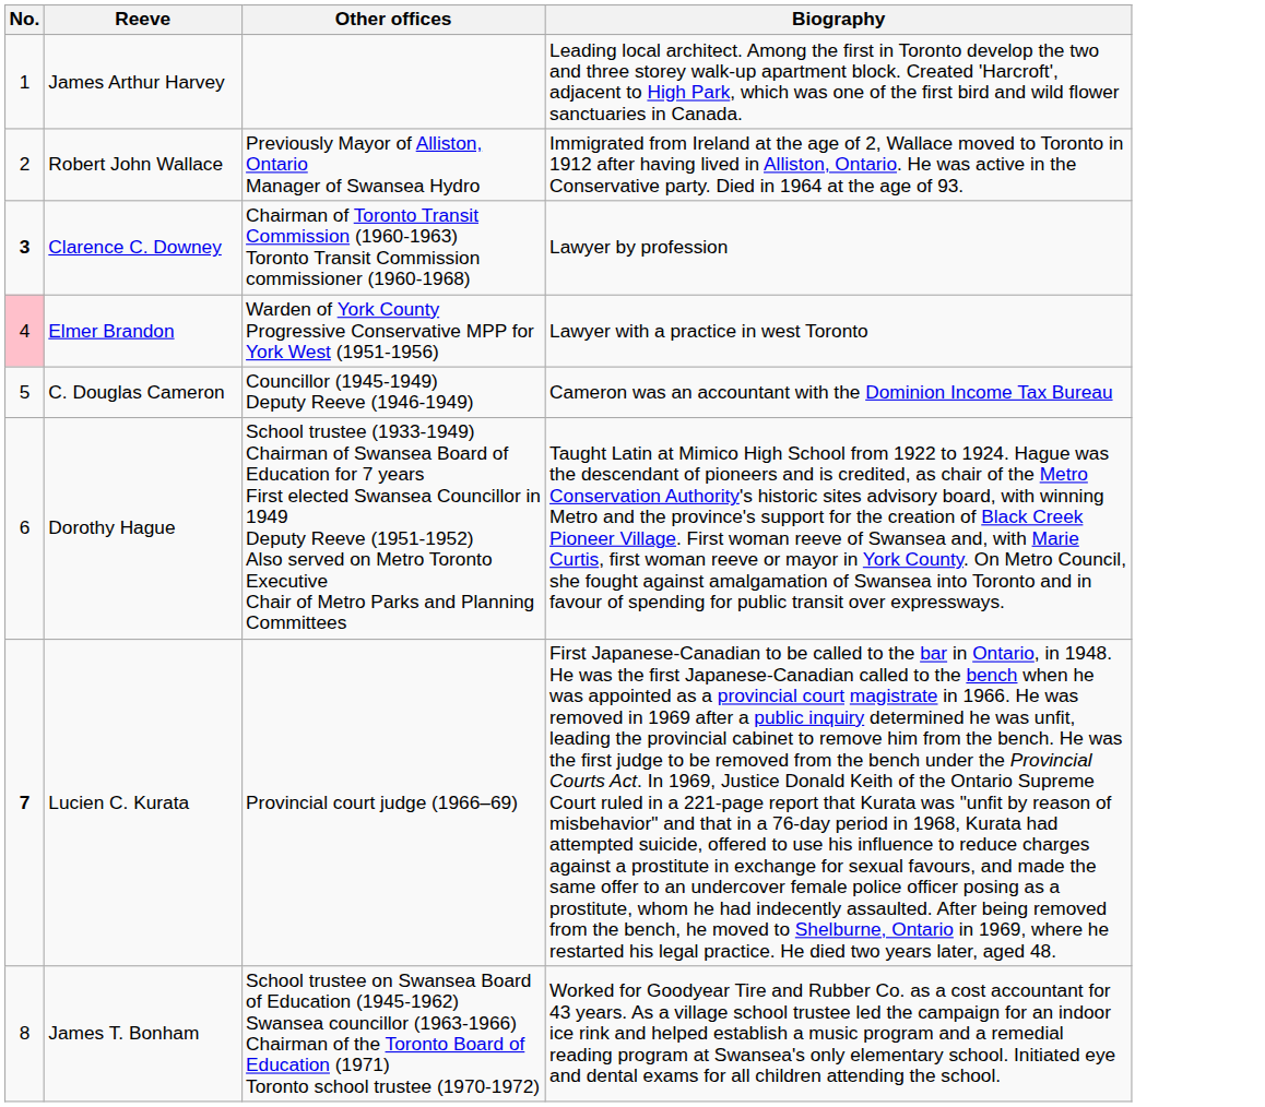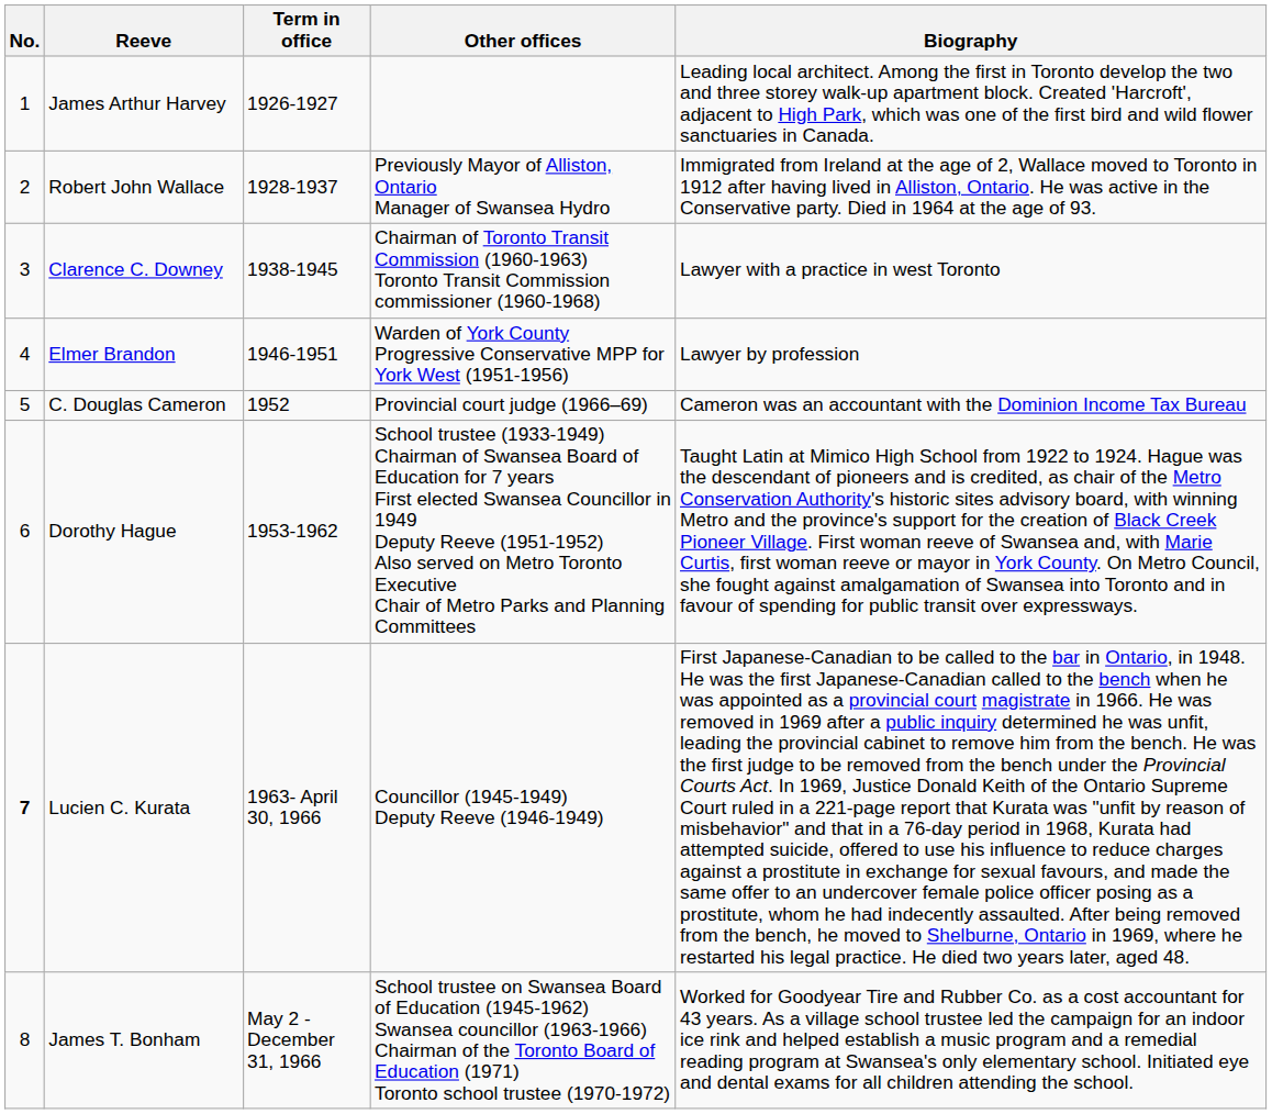+ column: Term in office | 1926-1927 | 1928-1937 | 1938-1945 | 1946-1951 | 1952 | 1953-1962 | 1963- April 30, 1966 | May 2 - December 31, 1966
Clarence C. Downey | No.: bold -> normal
Clarence C. Downey | Biography: Lawyer by profession -> Lawyer with a practice in west Toronto
Elmer Brandon | No.: pink background -> no background
Elmer Brandon | Biography: Lawyer with a practice in west Toronto -> Lawyer by profession
C. Douglas Cameron | Other offices: Councillor (1945-1949) Deputy Reeve (1946-1949) -> Provincial court judge (1966–69)
Lucien C. Kurata | Other offices: Provincial court judge (1966–69) -> Councillor (1945-1949) Deputy Reeve (1946-1949)
